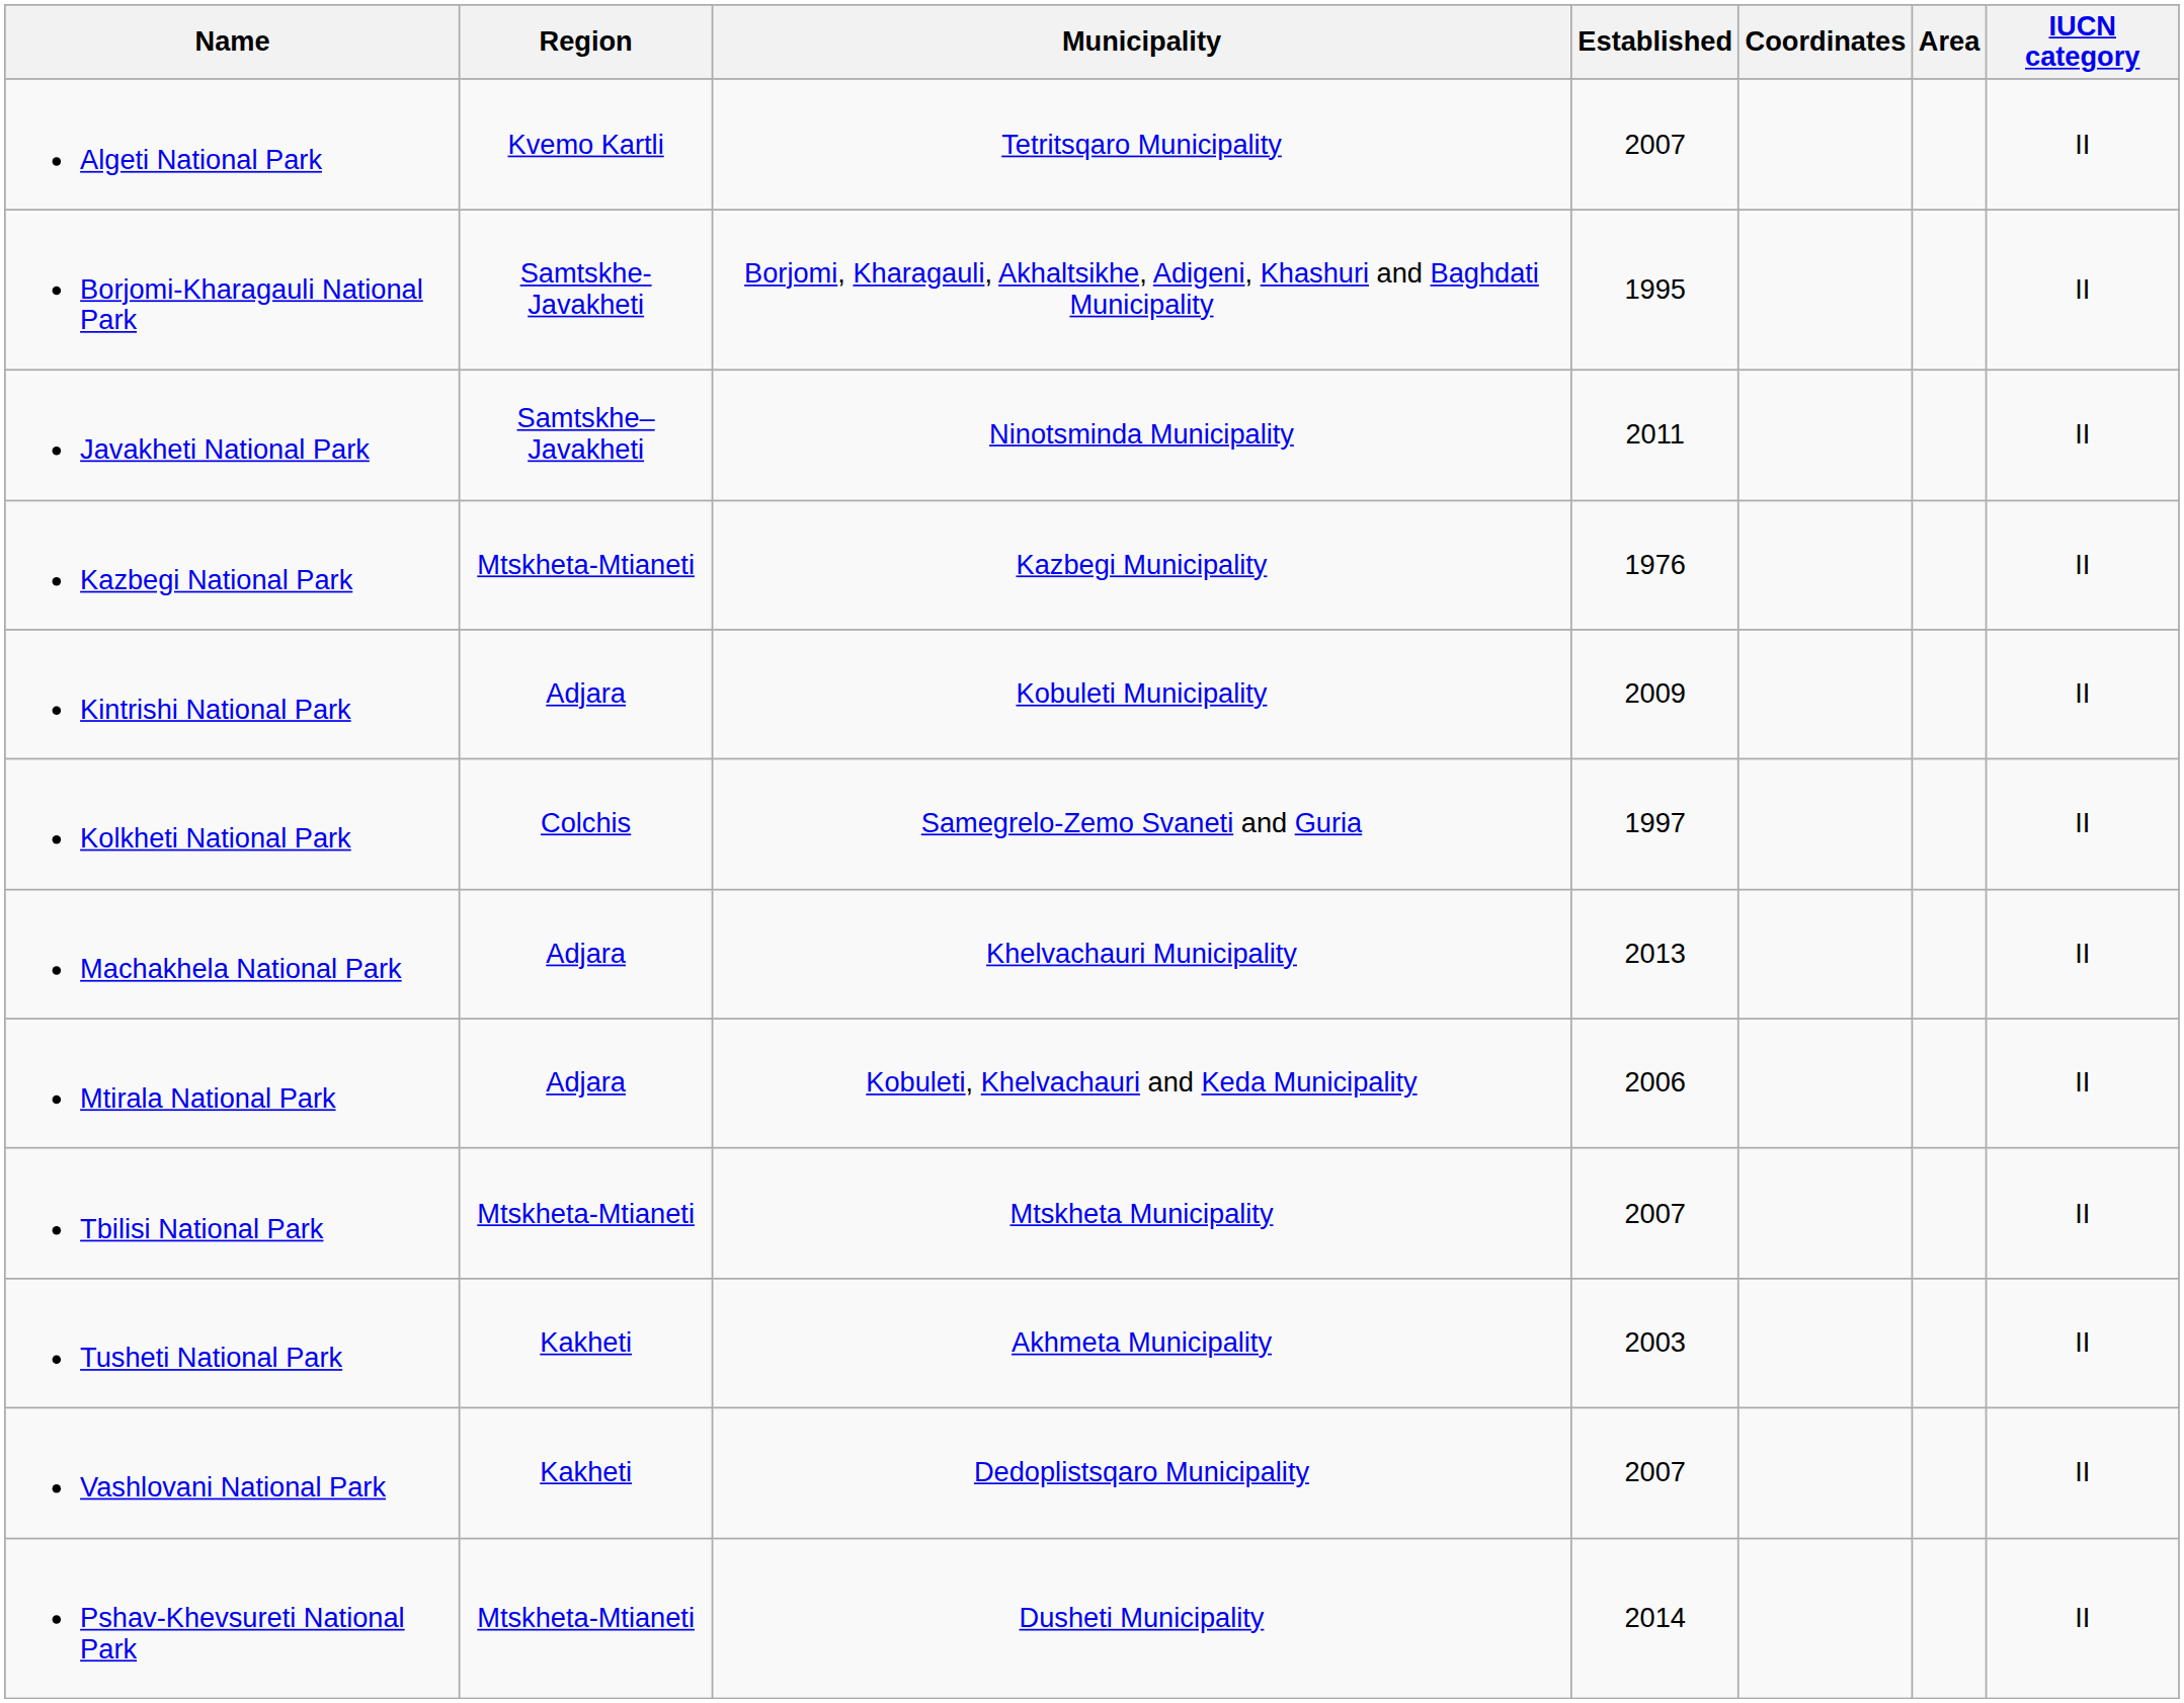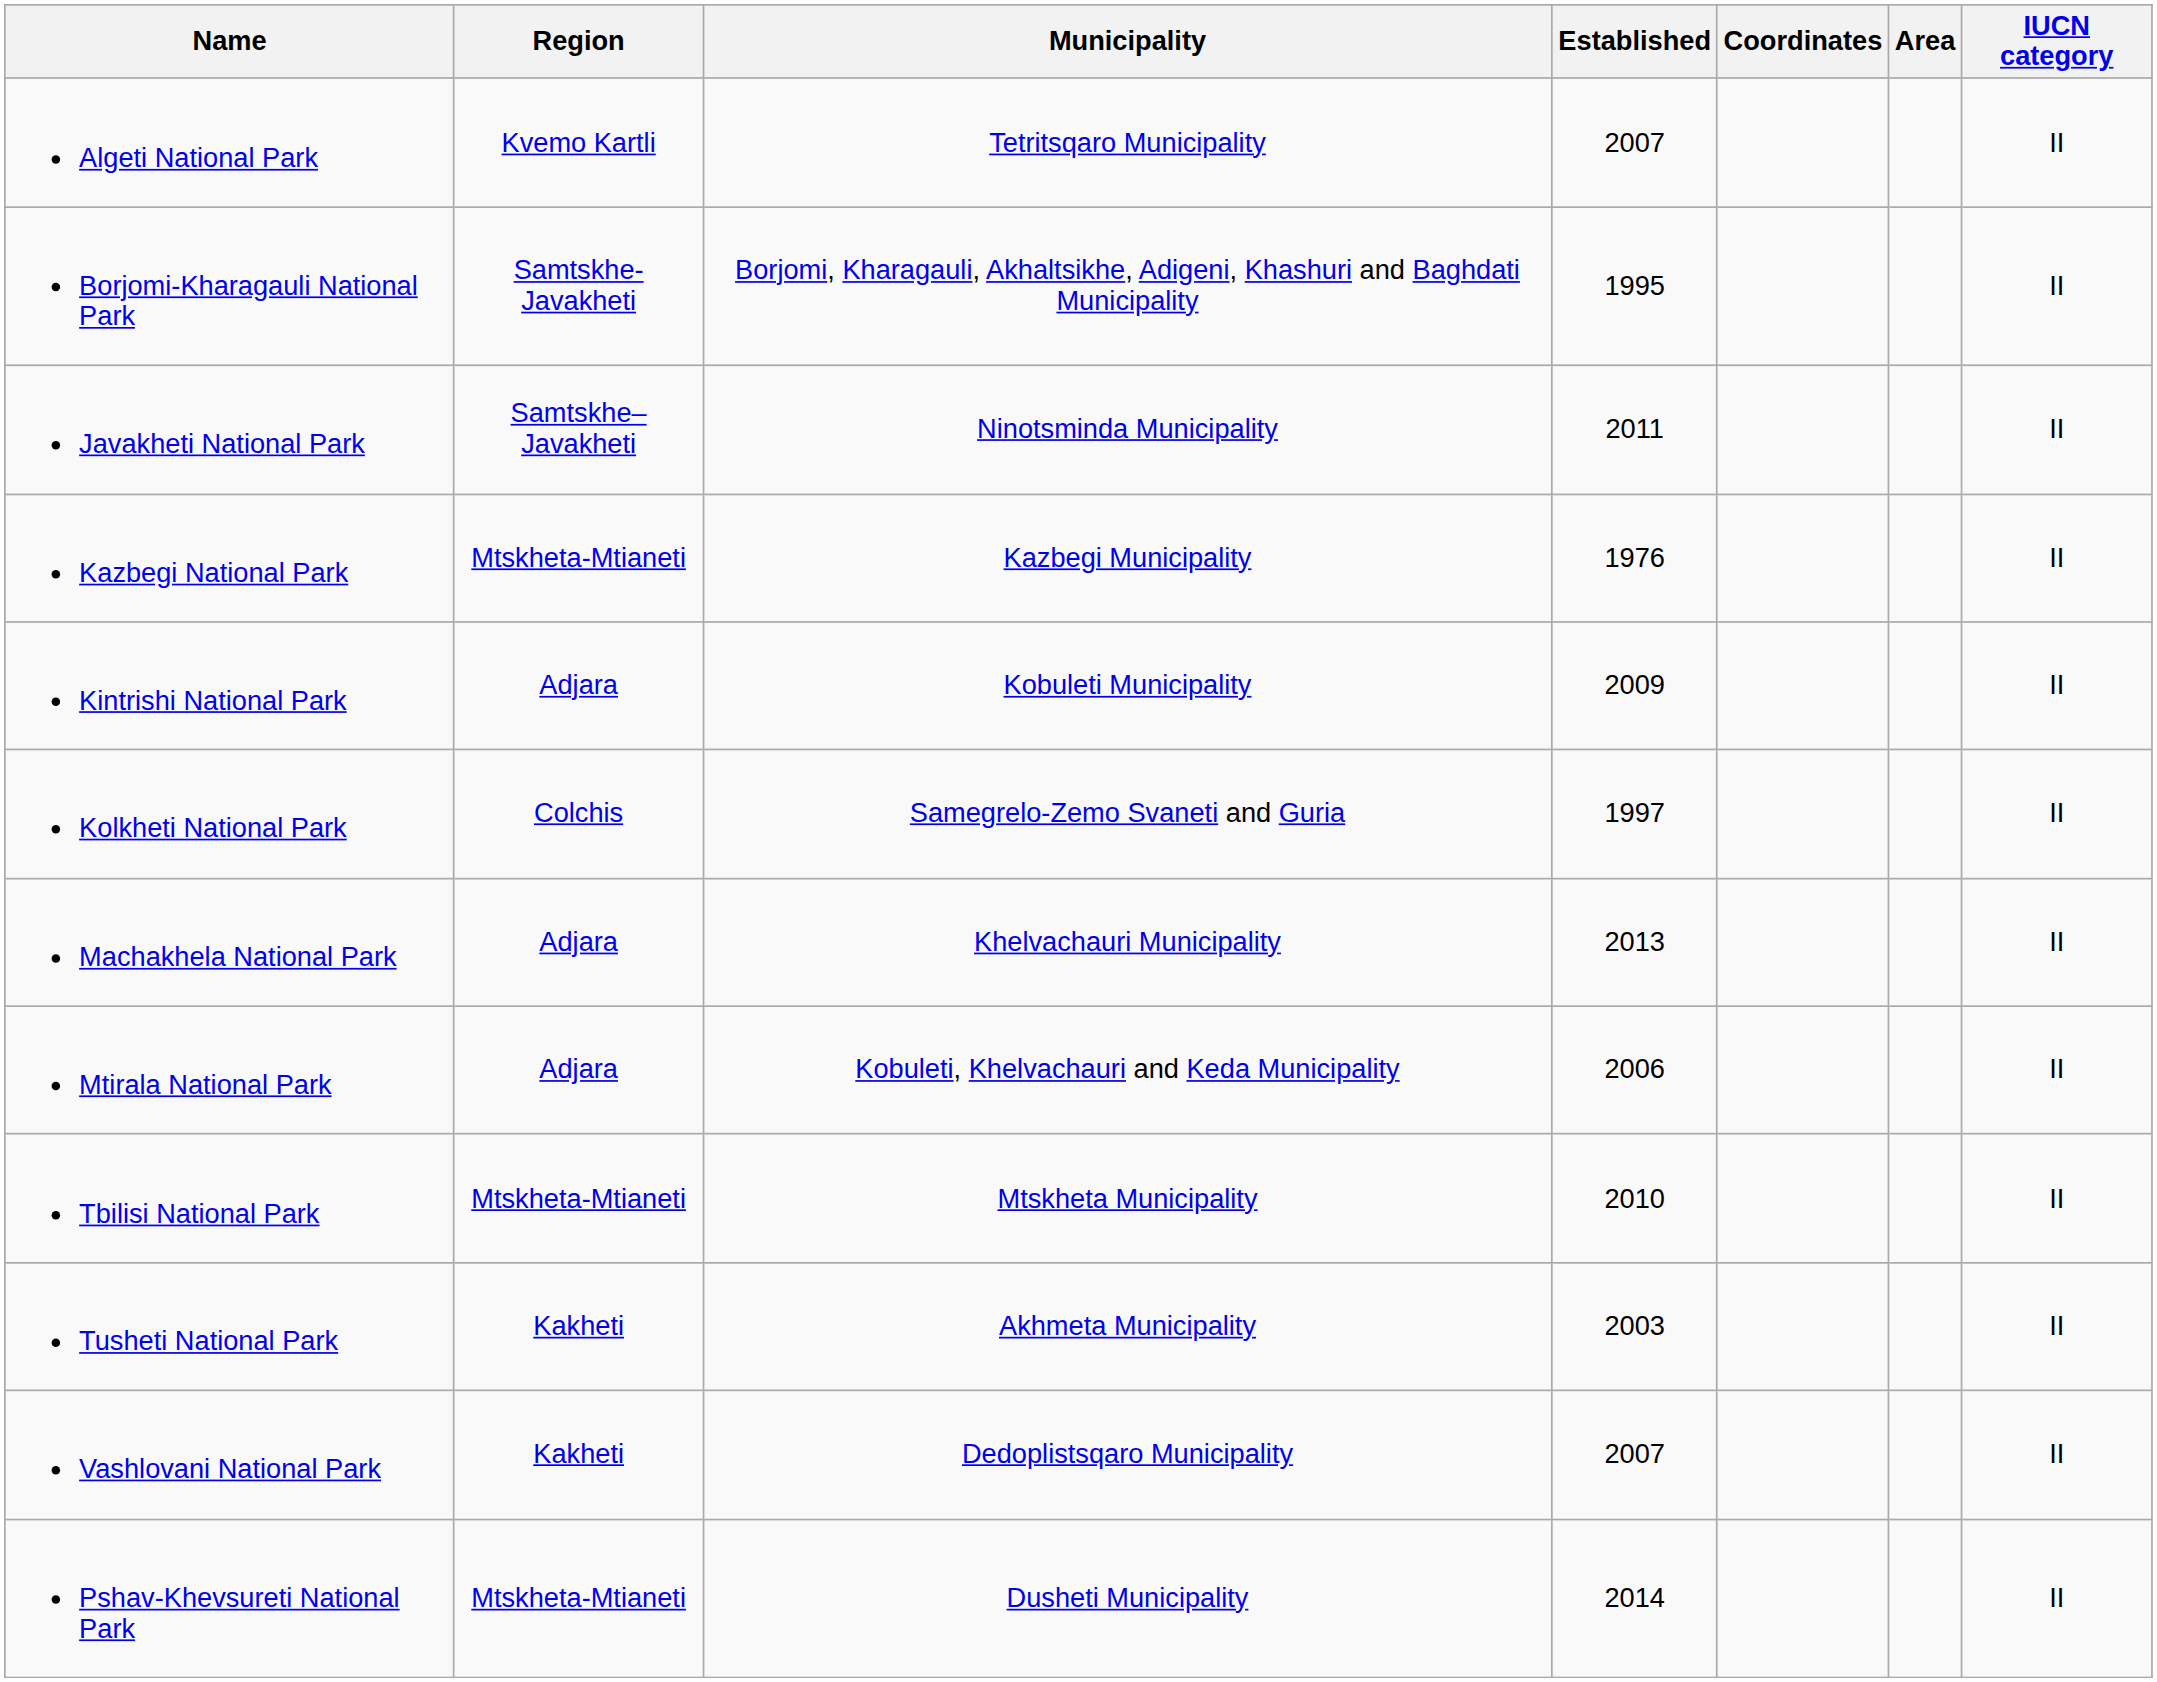Tbilisi National Park | Established: 2007 -> 2010
